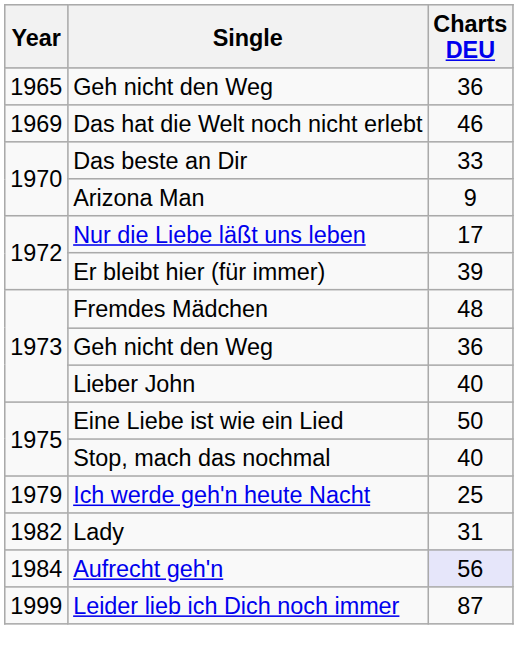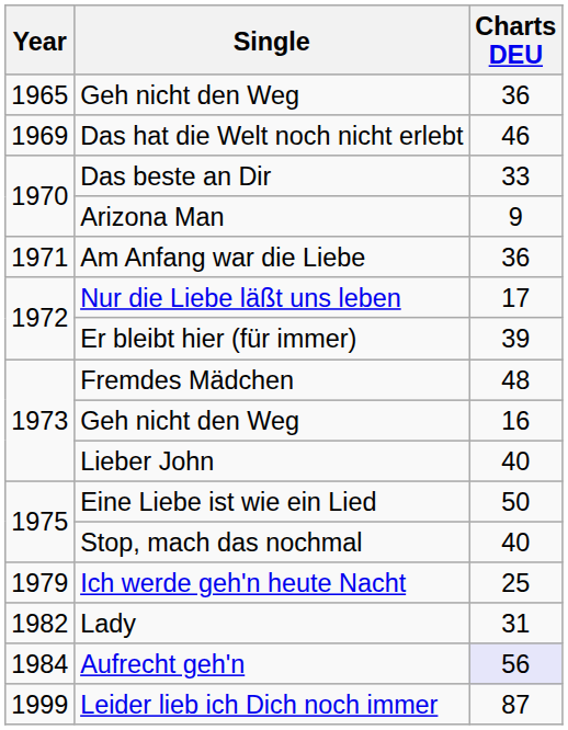+ row: 1971 | Am Anfang war die Liebe | 36
1973 / Geh nicht den Weg | Charts DEU: 36 -> 16
